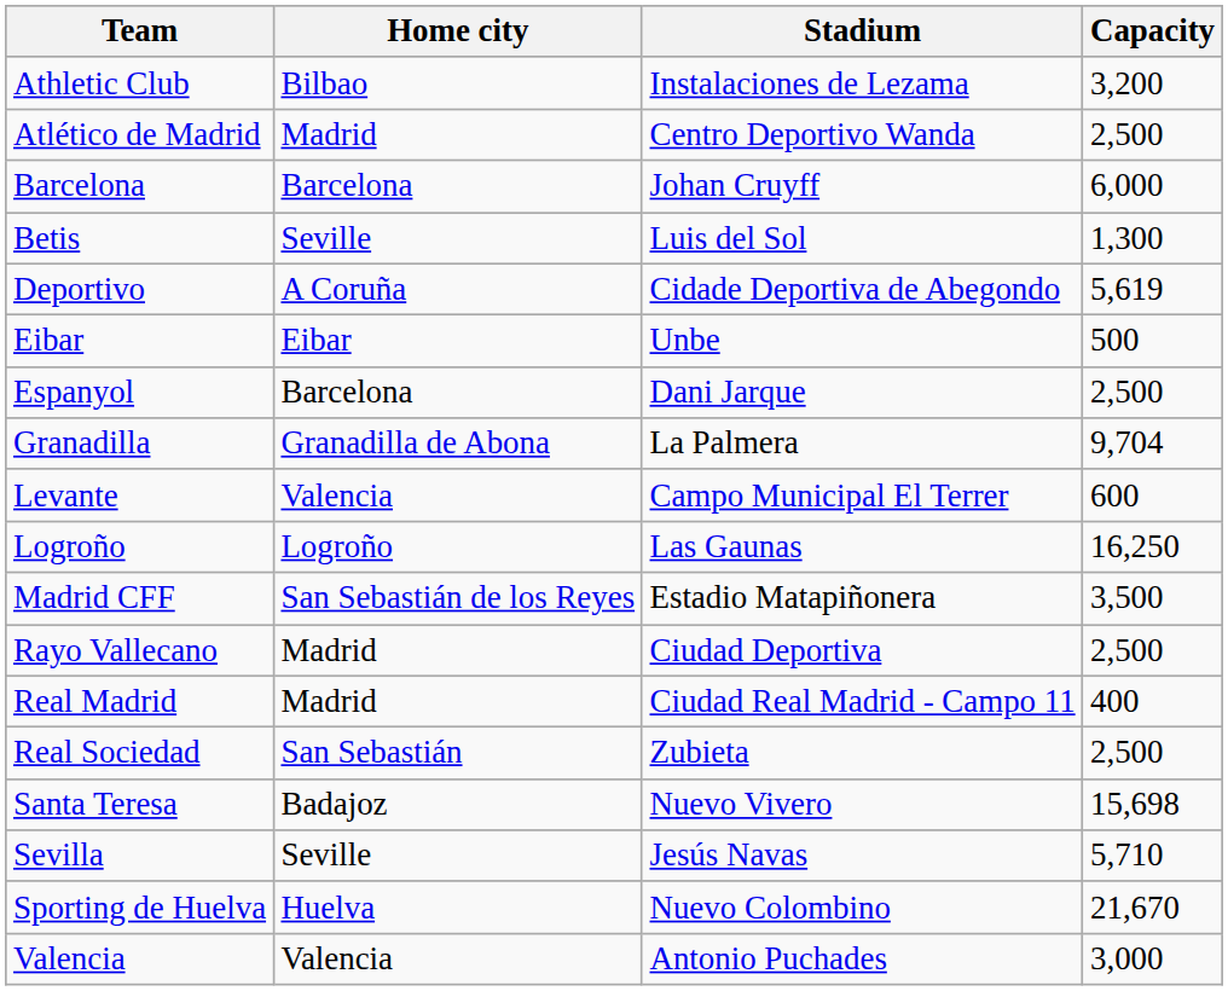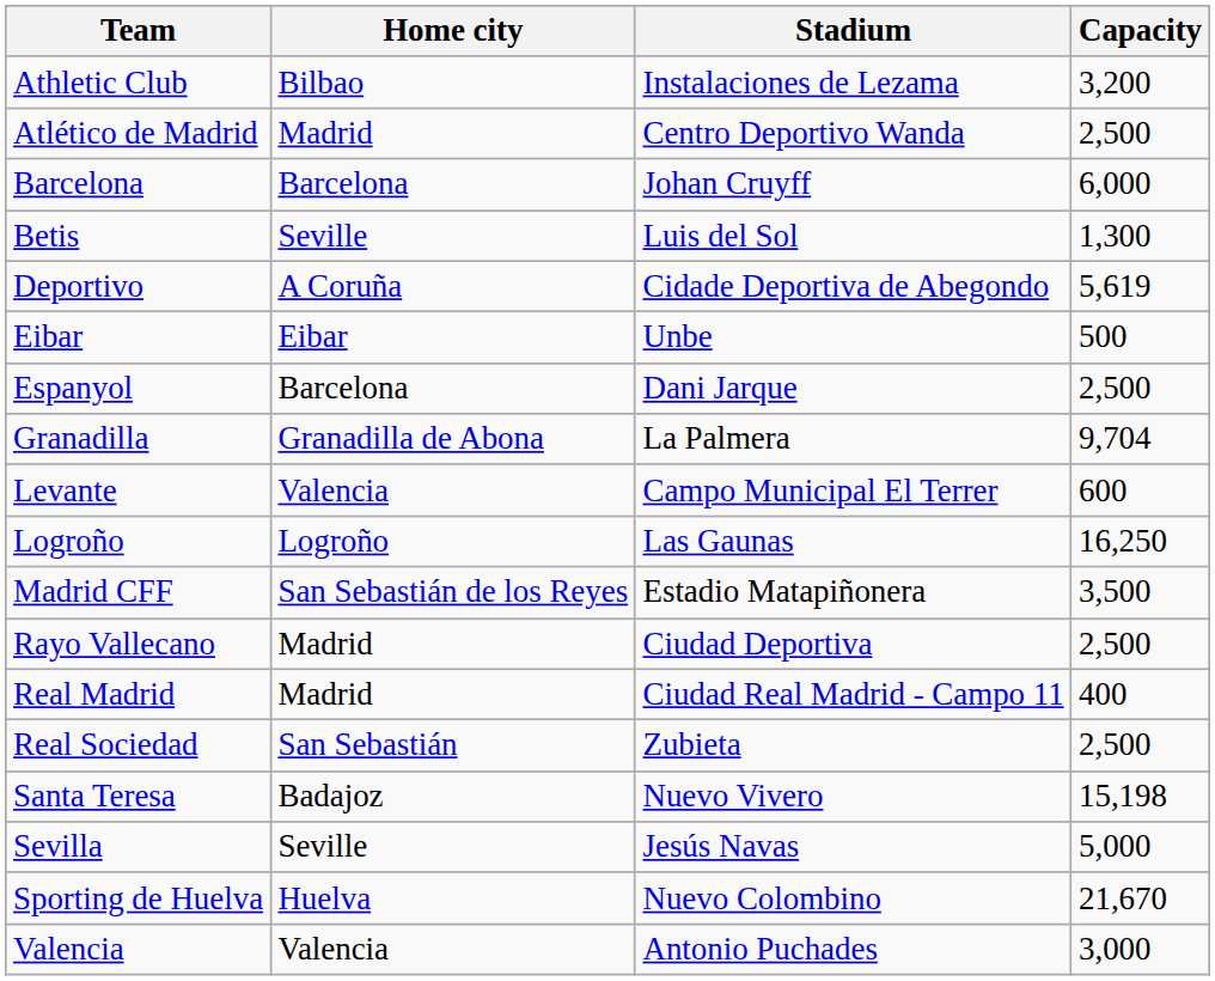Santa Teresa | Capacity: 15,698 -> 15,198
Sevilla | Capacity: 5,710 -> 5,000
